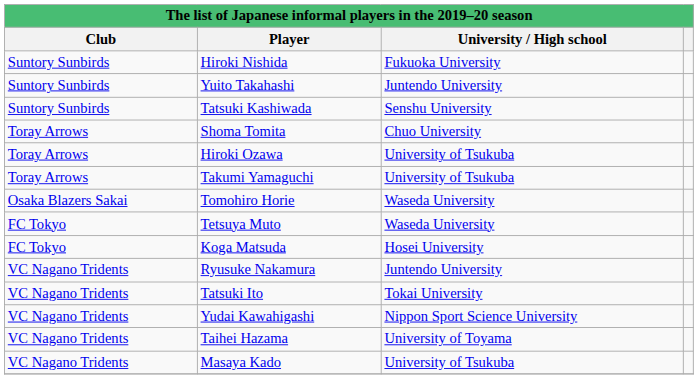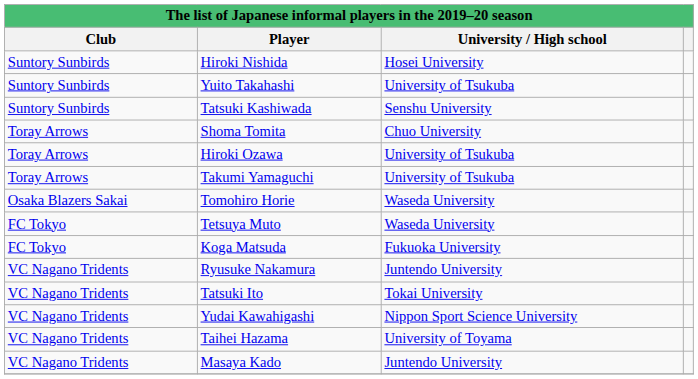Hiroki Nishida | University / High school: Fukuoka University -> Hosei University
Yuito Takahashi | University / High school: Juntendo University -> University of Tsukuba
Koga Matsuda | University / High school: Hosei University -> Fukuoka University
Masaya Kado | University / High school: University of Tsukuba -> Juntendo University
